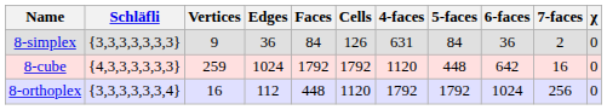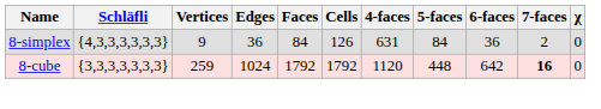8-simplex | Schläfli: {3,3,3,3,3,3,3} -> {4,3,3,3,3,3,3}
8-cube | Schläfli: {4,3,3,3,3,3,3} -> {3,3,3,3,3,3,3}
8-cube | 7-faces: normal -> bold
- row: 8-orthoplex | {3,3,3,3,3,3,4} | 16 | 112 | 448 | 1120 | 1792 | 1792 | 1024 | 256 | 0
